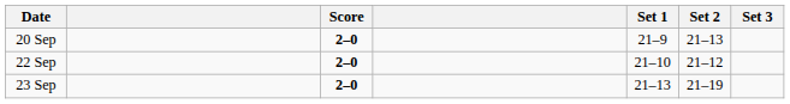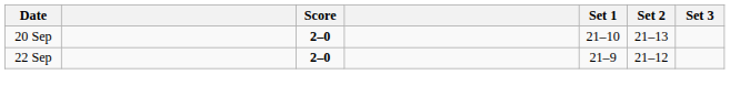20 Sep | Set 1: 21–9 -> 21–10
22 Sep | Set 1: 21–10 -> 21–9
- row: 23 Sep | 2–0 | 21–13 | 21–19
